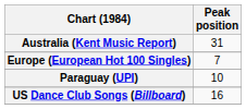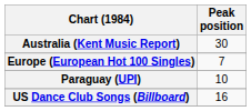Australia (Kent Music Report) | Peak position: 31 -> 30
